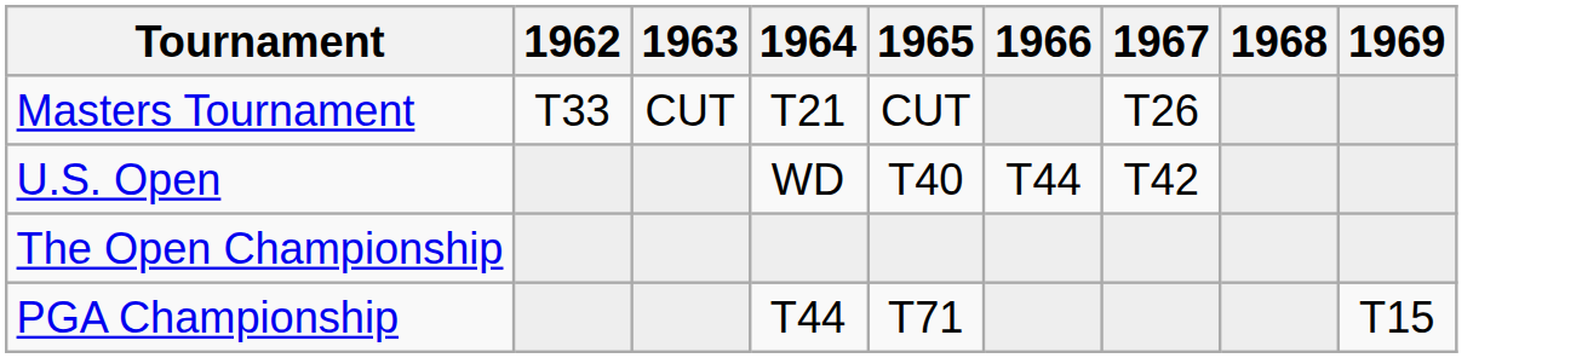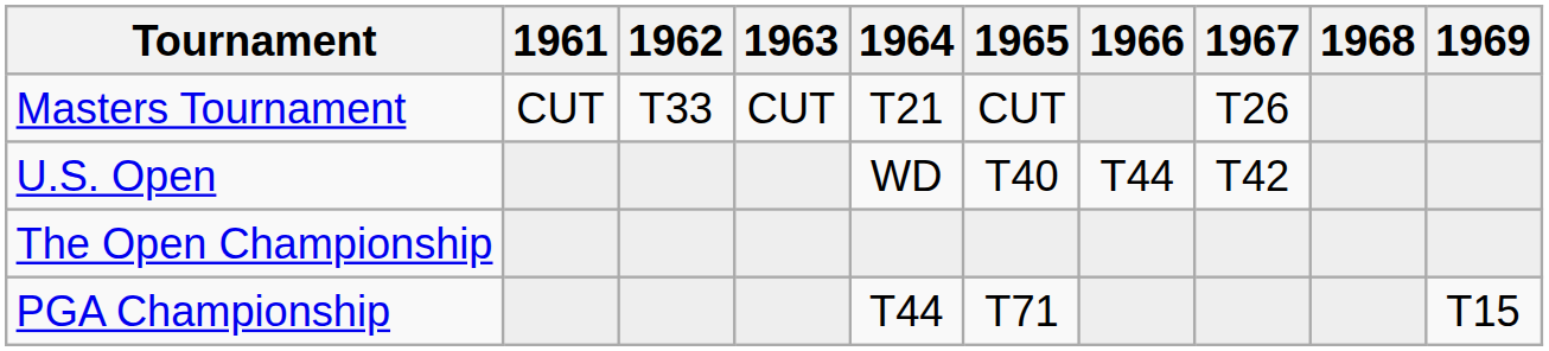+ column: 1961 | CUT
